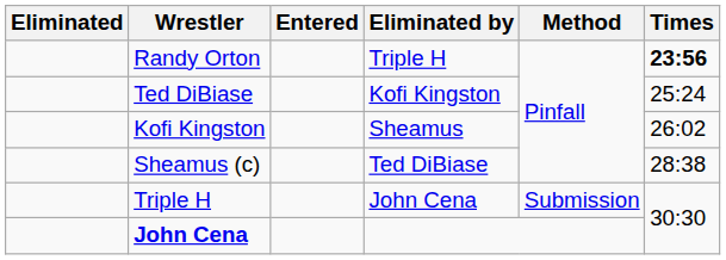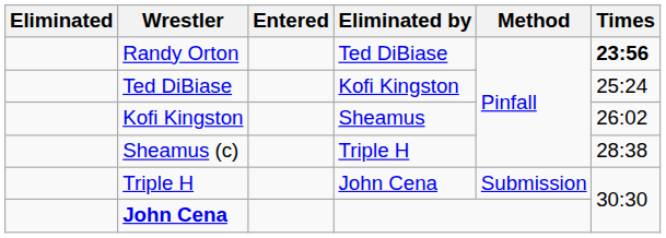Randy Orton | Eliminated by: Triple H -> Ted DiBiase
Sheamus (c) | Eliminated by: Ted DiBiase -> Triple H
